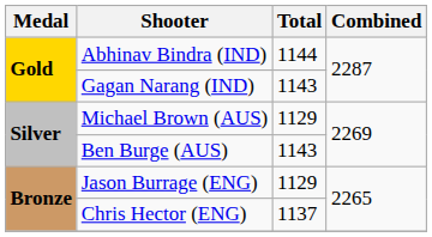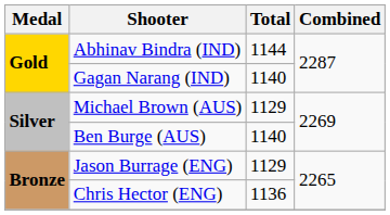Gagan Narang (IND) | Total: 1143 -> 1140
Ben Burge (AUS) | Total: 1143 -> 1140
Chris Hector (ENG) | Total: 1137 -> 1136
